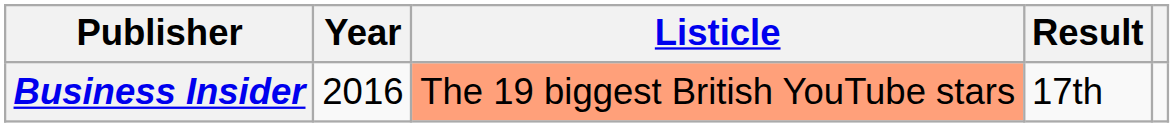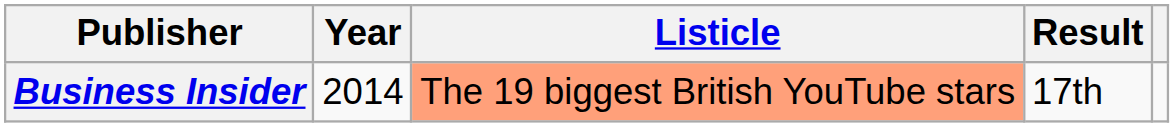Business Insider | Year: 2016 -> 2014
